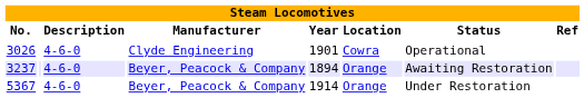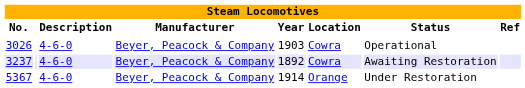3026 | Manufacturer: Clyde Engineering -> Beyer, Peacock & Company
3026 | Year: 1901 -> 1903
3237 | Year: 1894 -> 1892
3237 | Location: Orange -> Cowra
